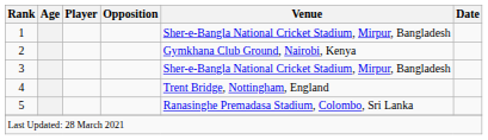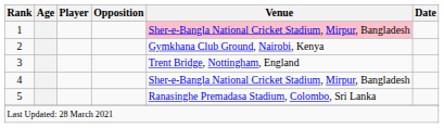1 | Venue: no background -> pink background
3 | Venue: Sher-e-Bangla National Cricket Stadium, Mirpur, Bangladesh -> Trent Bridge, Nottingham, England
4 | Venue: Trent Bridge, Nottingham, England -> Sher-e-Bangla National Cricket Stadium, Mirpur, Bangladesh
